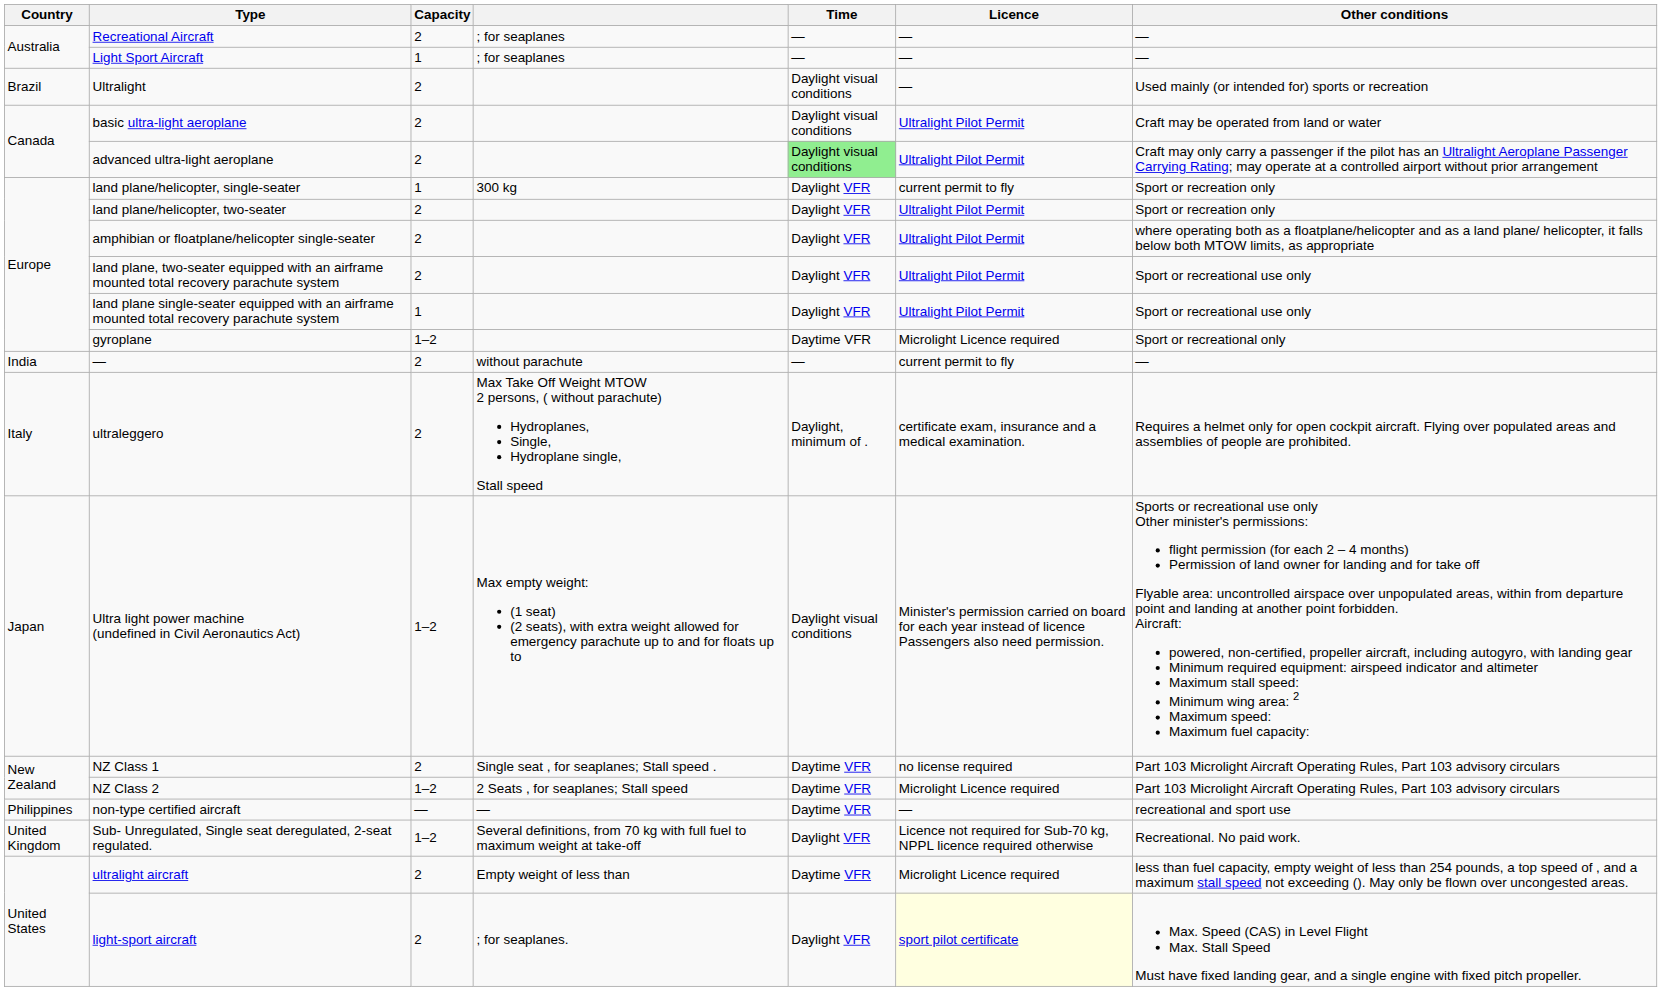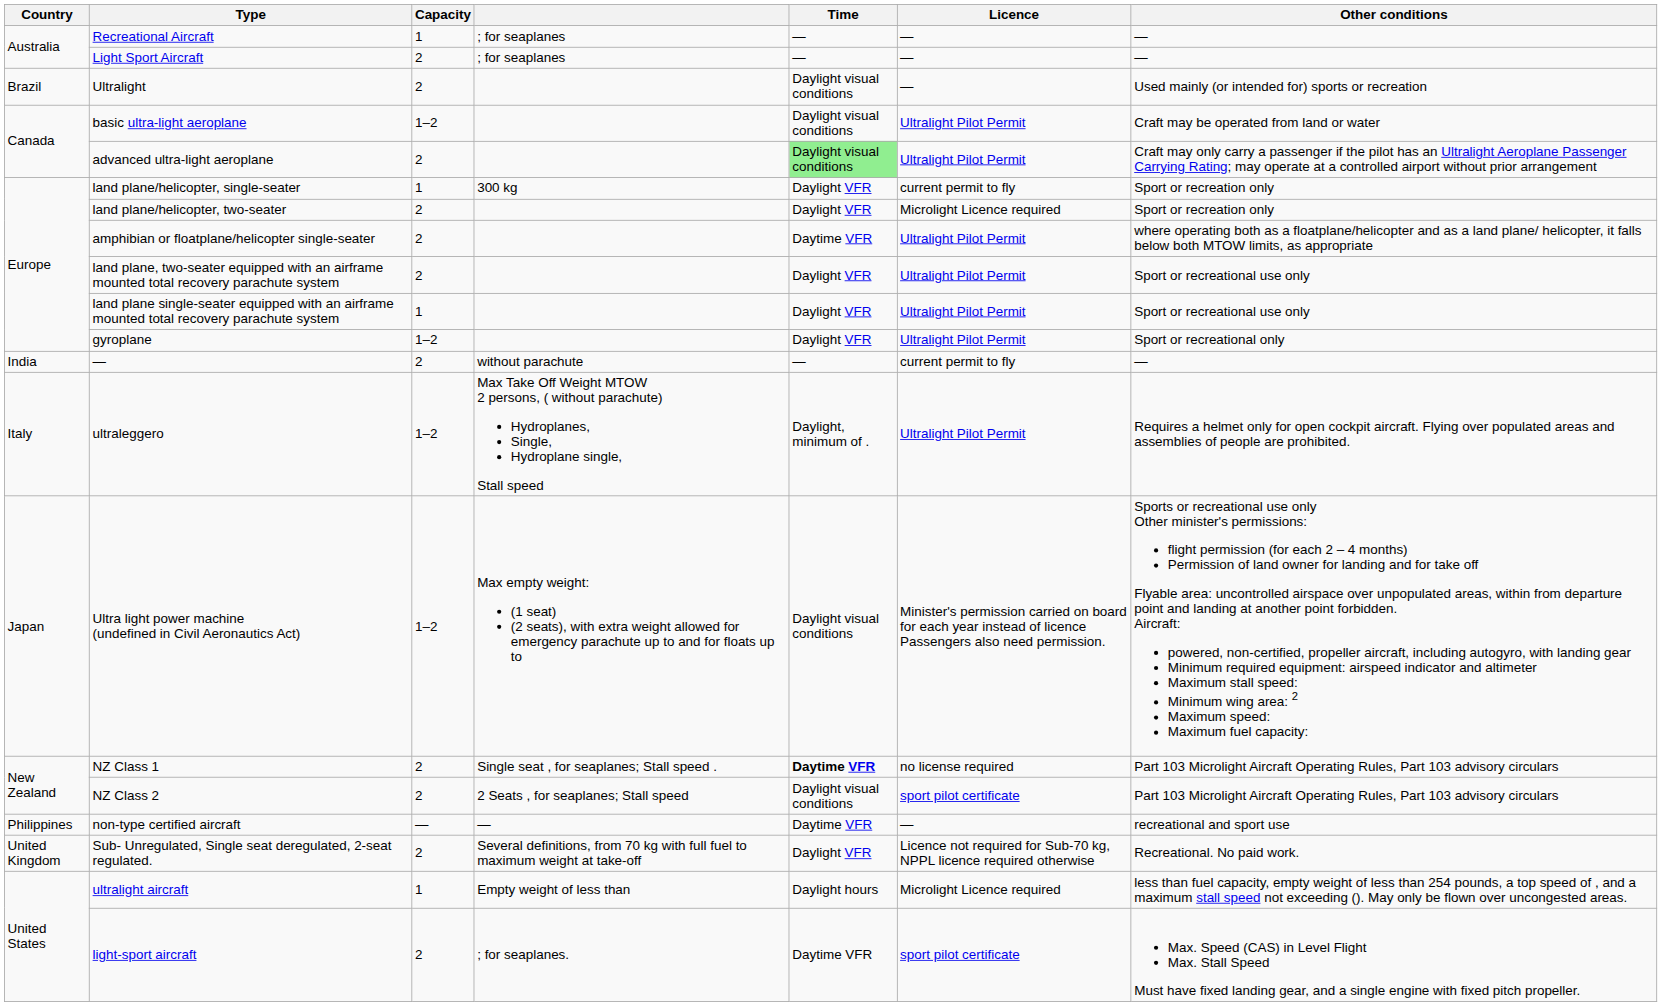Recreational Aircraft | Capacity: 2 -> 1
Light Sport Aircraft | Capacity: 1 -> 2
basic ultra-light aeroplane | Capacity: 2 -> 1–2
land plane/helicopter, two-seater | Licence: Ultralight Pilot Permit -> Microlight Licence required
amphibian or floatplane/helicopter single-seater | Time: Daylight VFR -> Daytime VFR
gyroplane | Time: Daytime VFR -> Daylight VFR
gyroplane | Licence: Microlight Licence required -> Ultralight Pilot Permit
ultraleggero | Capacity: 2 -> 1–2
ultraleggero | Licence: certificate exam, insurance and a medical examination. -> Ultralight Pilot Permit
NZ Class 1 | Time: normal -> bold
NZ Class 2 | Capacity: 1–2 -> 2
NZ Class 2 | Time: Daytime VFR -> Daylight visual conditions
NZ Class 2 | Licence: Microlight Licence required -> sport pilot certificate
Sub- Unregulated, Single seat deregulated, 2-seat regulated. | Capacity: 1–2 -> 2
ultralight aircraft | Capacity: 2 -> 1
ultralight aircraft | Time: Daytime VFR -> Daylight hours
light-sport aircraft | Time: Daylight VFR -> Daytime VFR
light-sport aircraft | Licence: lightyellow background -> no background
